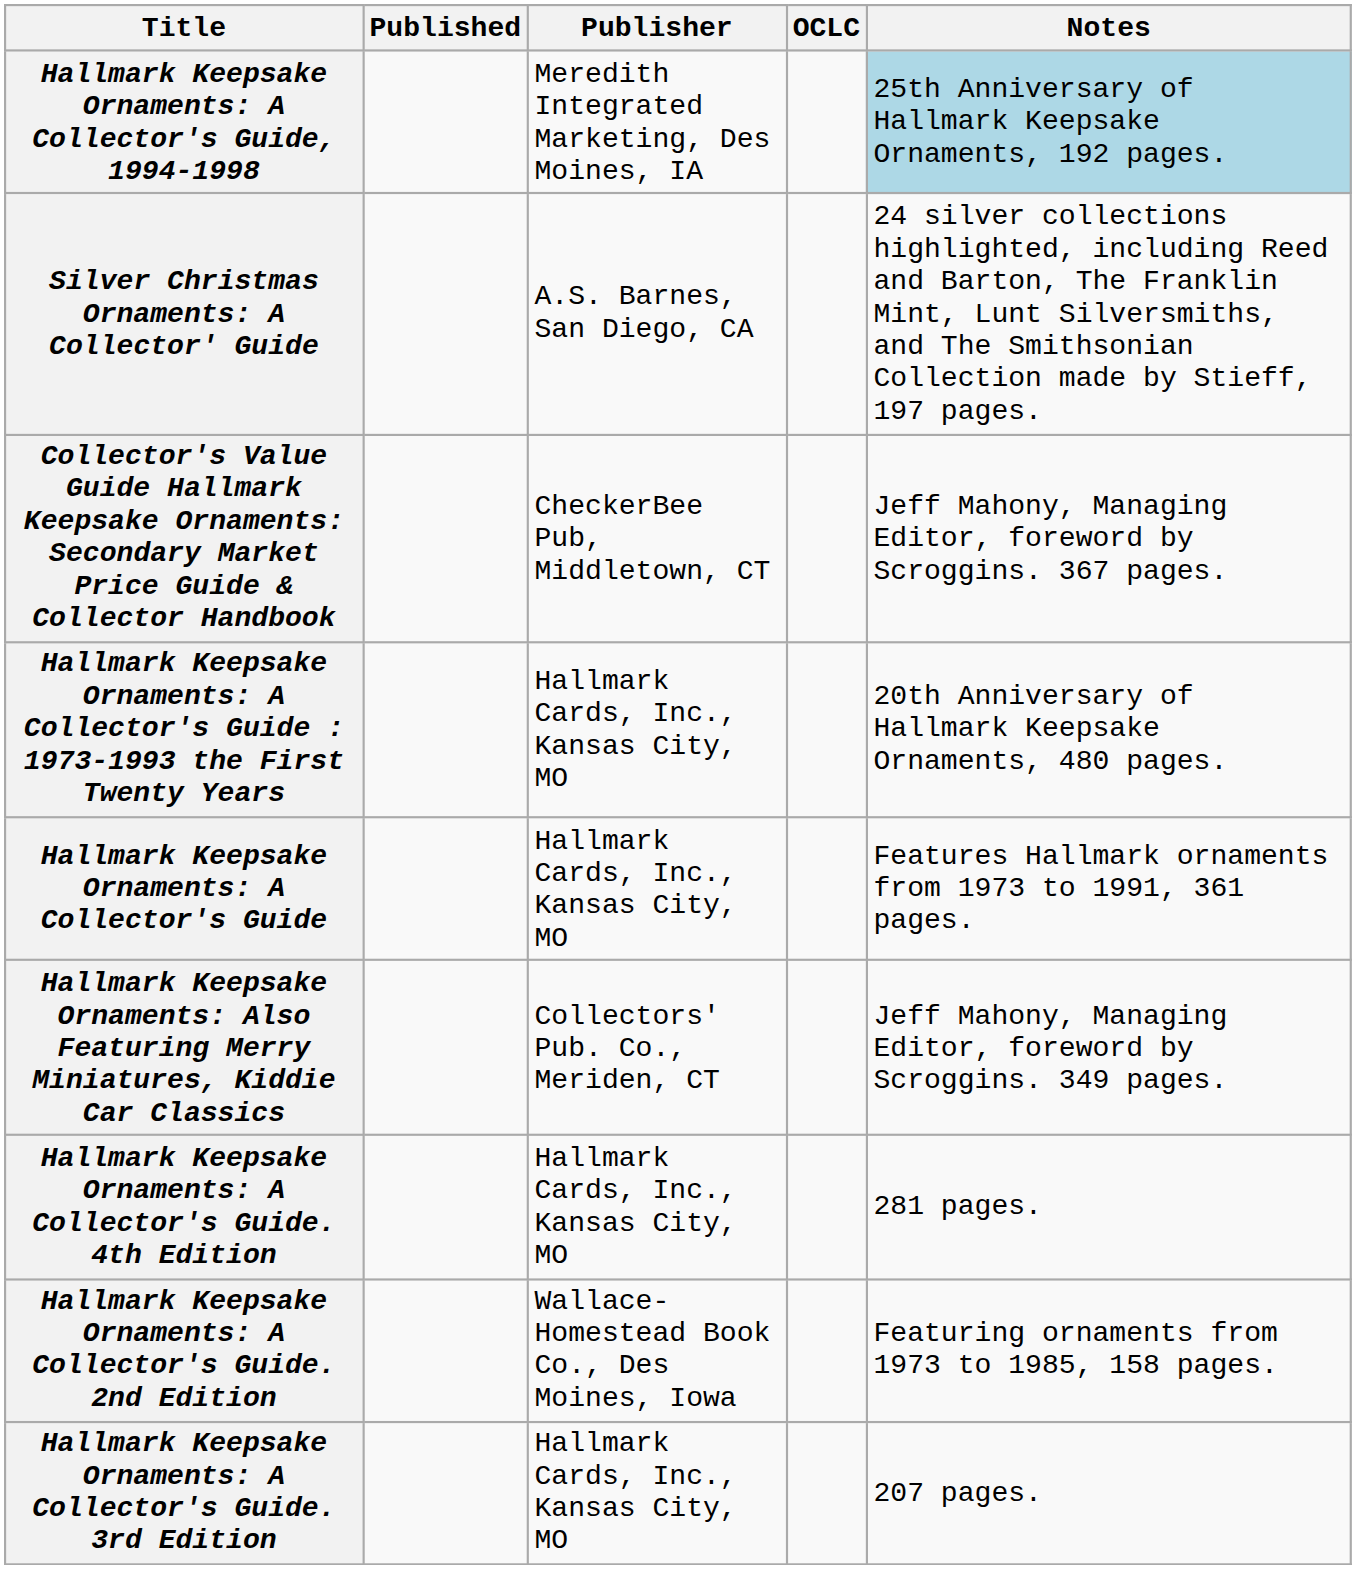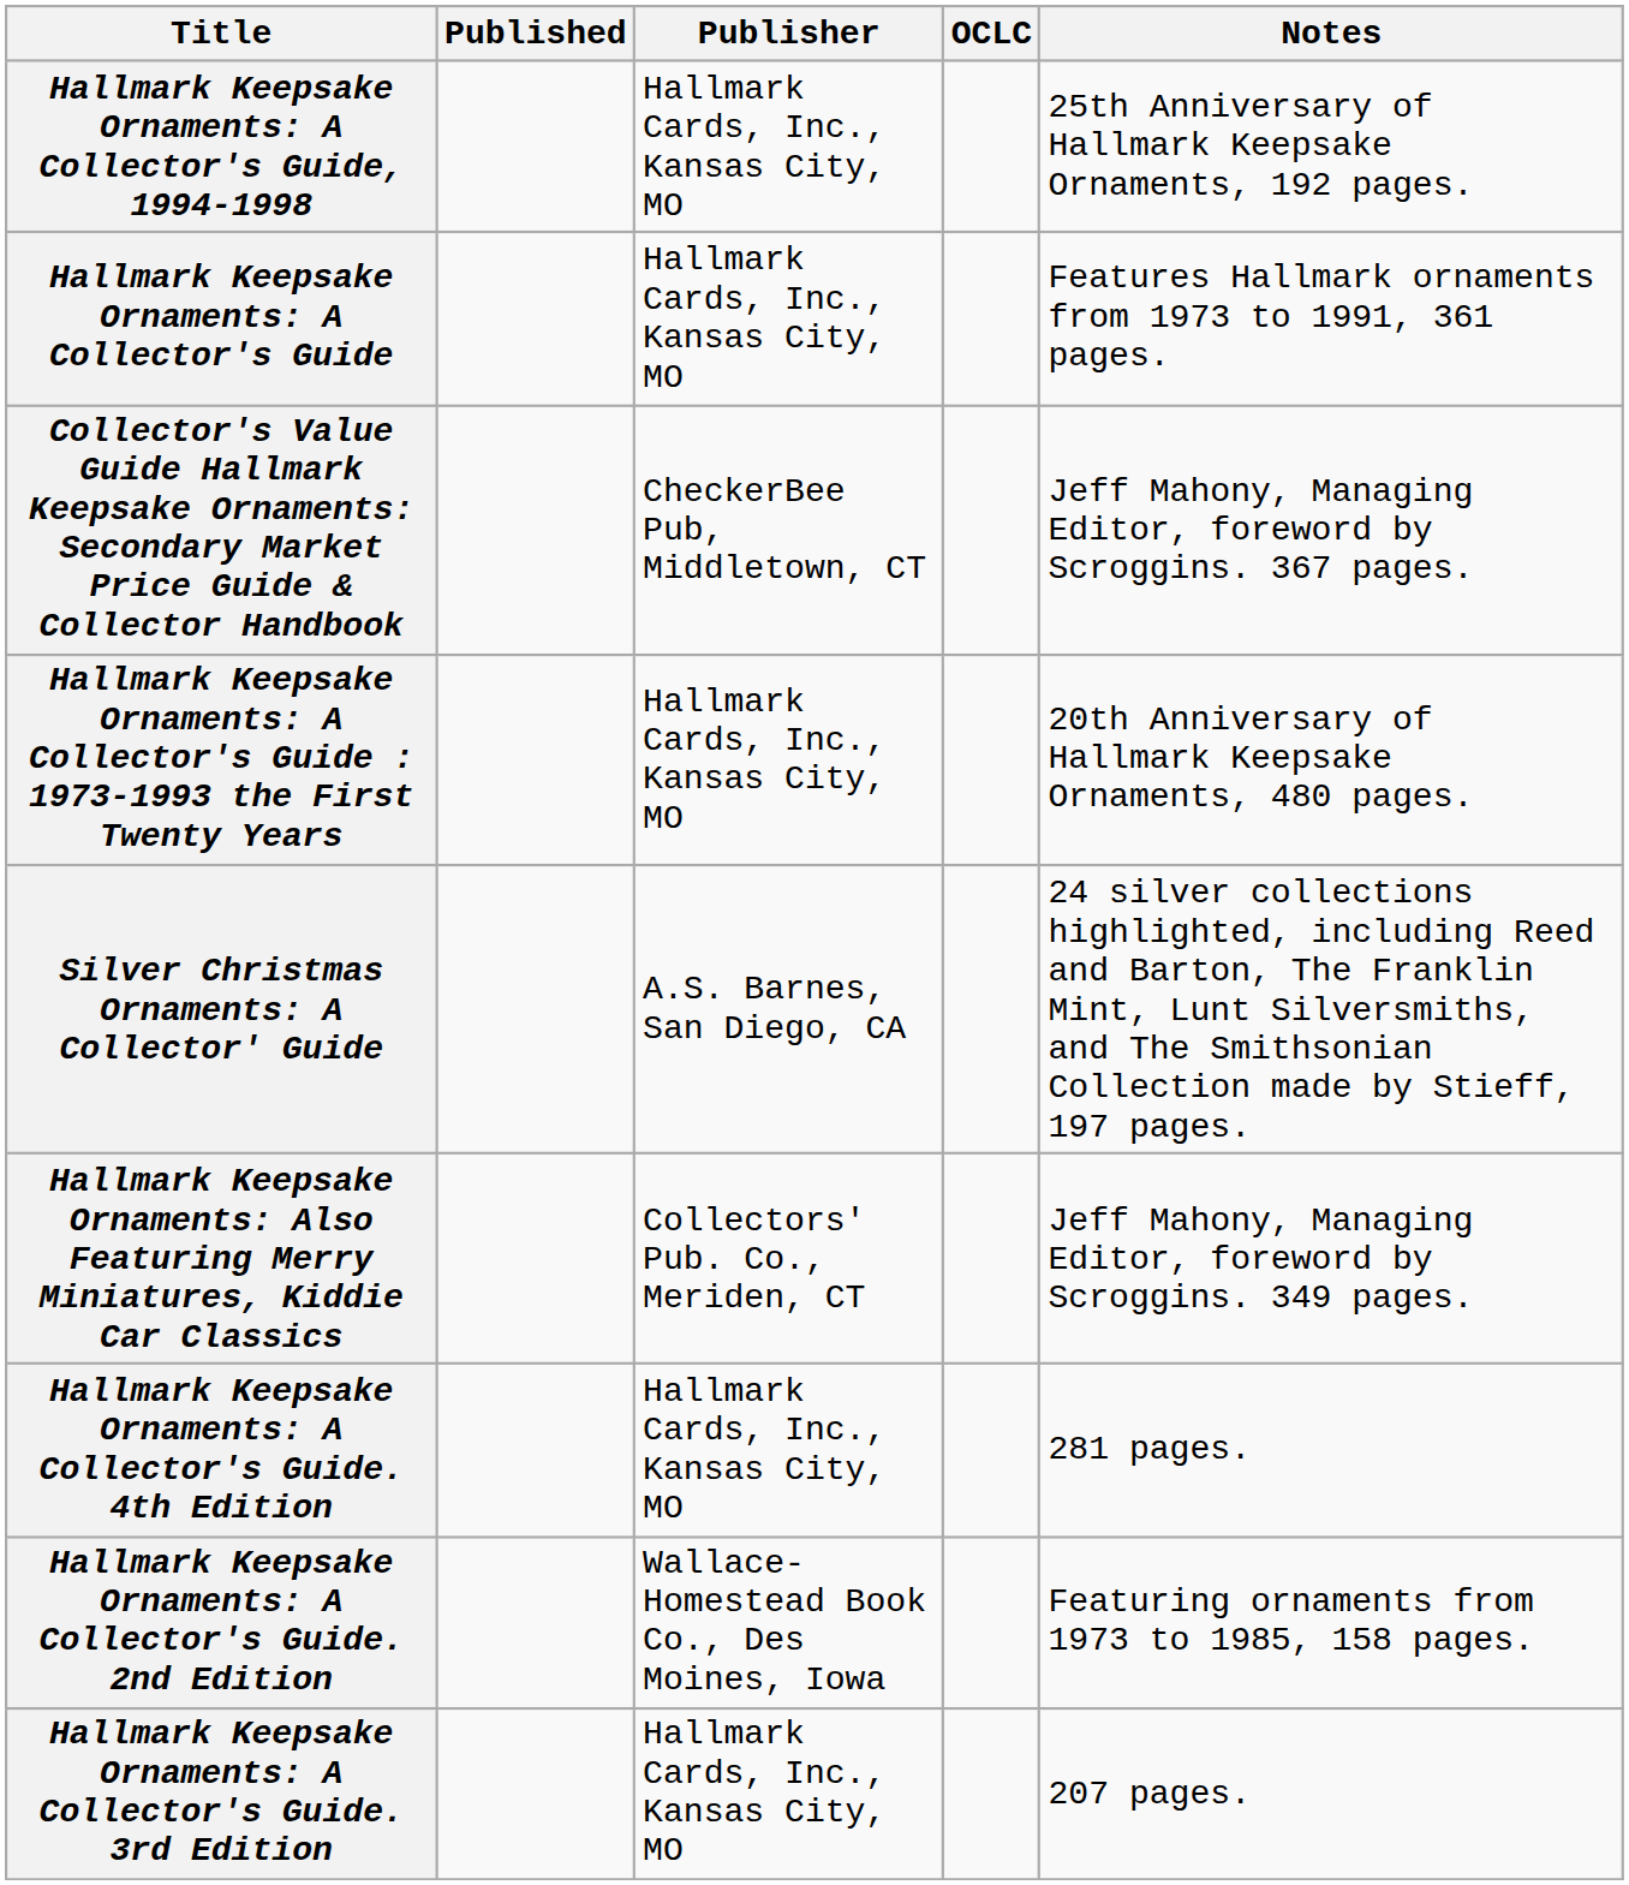Hallmark Keepsake Ornaments: A Collector's Guide, 1994-1998 | Publisher: Meredith Integrated Marketing, Des Moines, IA -> Hallmark Cards, Inc., Kansas City, MO
Hallmark Keepsake Ornaments: A Collector's Guide, 1994-1998 | Notes: lightblue background -> no background
rows swapped: Silver Christmas Ornaments: A Collector' Guide <-> Hallmark Keepsake Ornaments: A Collector's Guide
